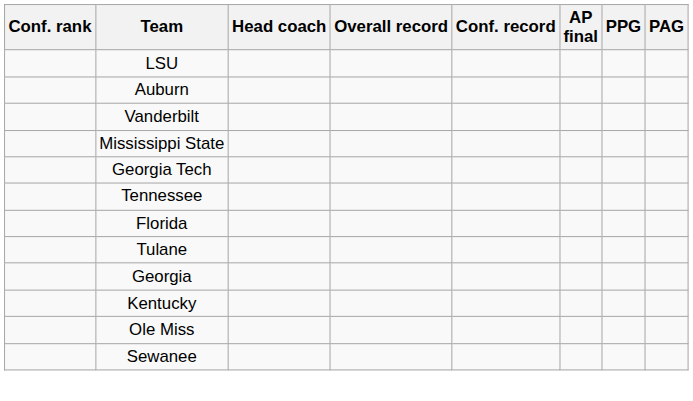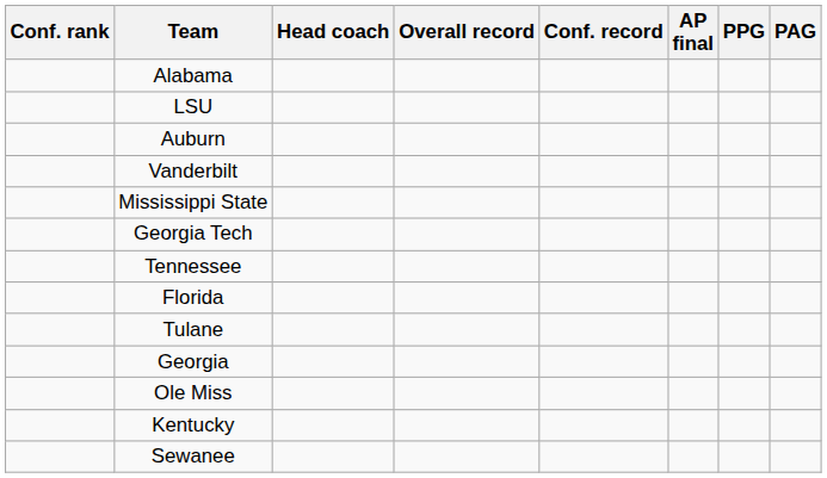+ row: Alabama
rows swapped: Ole Miss <-> Kentucky
